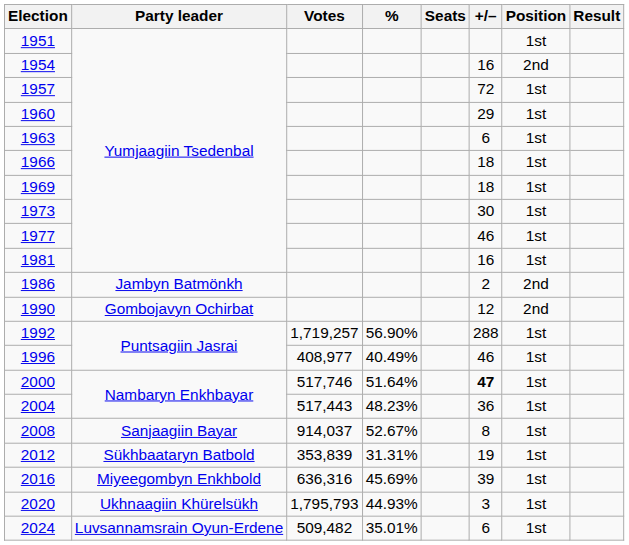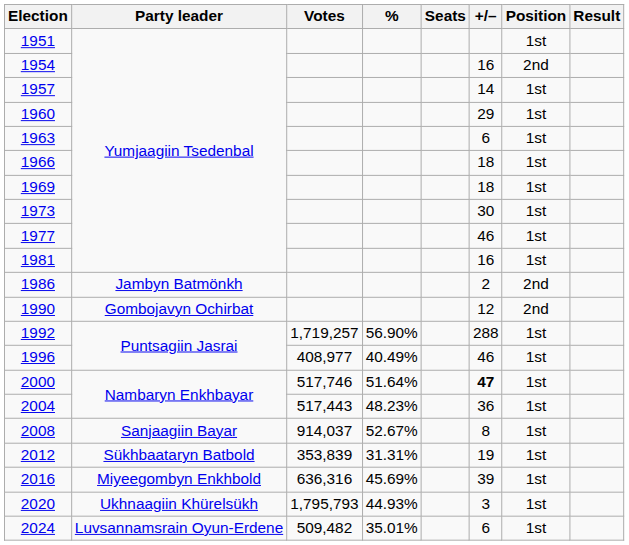1957 | +/–: 72 -> 14
